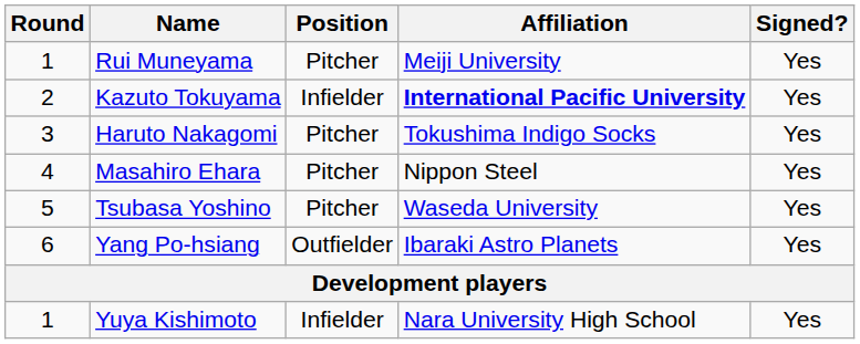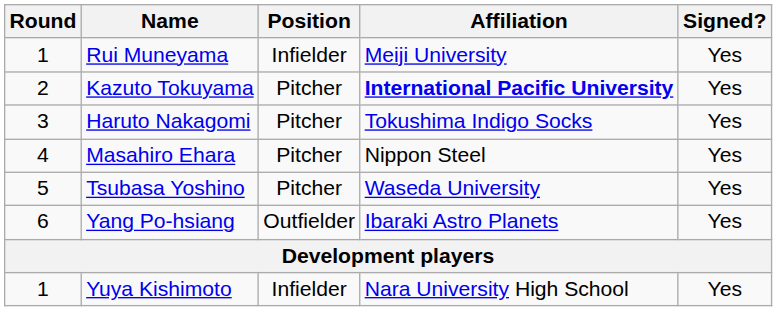Rui Muneyama | Position: Pitcher -> Infielder
Kazuto Tokuyama | Position: Infielder -> Pitcher
